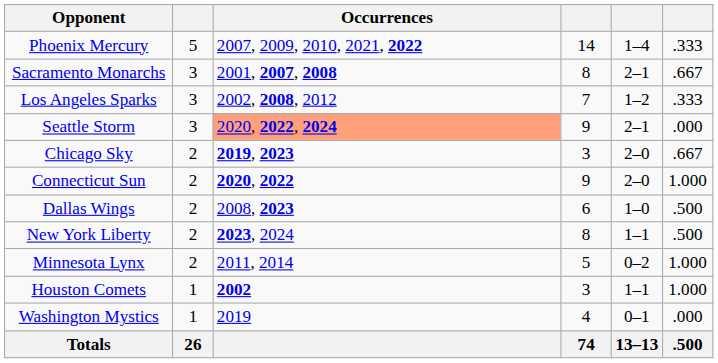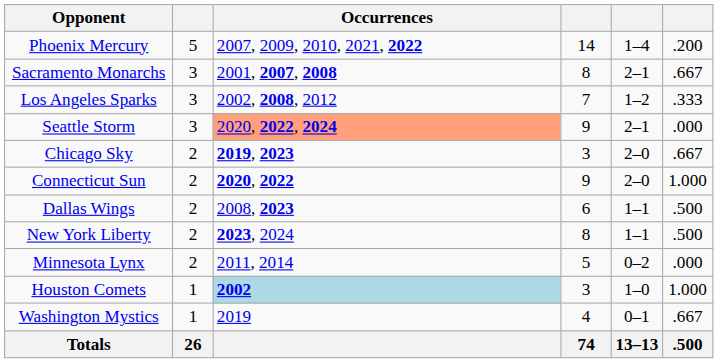Phoenix Mercury | column 6: .333 -> .200
Dallas Wings | column 5: 1–0 -> 1–1
Minnesota Lynx | column 6: 1.000 -> .000
Houston Comets | Occurrences: no background -> lightblue background
Houston Comets | column 5: 1–1 -> 1–0
Washington Mystics | column 6: .000 -> .667
